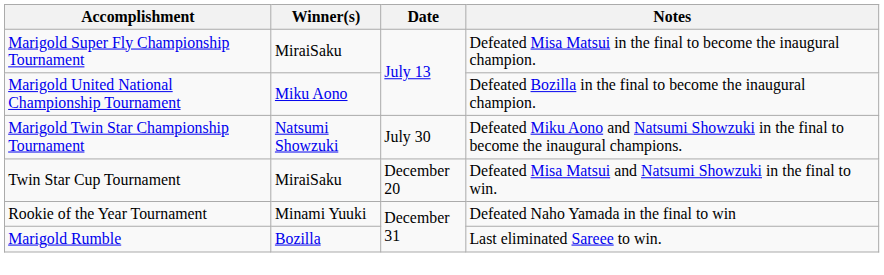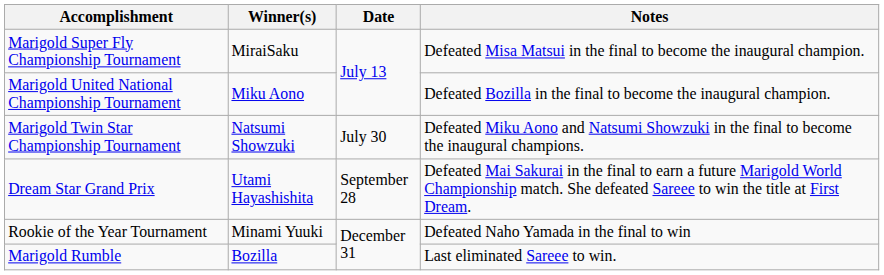+ row: Dream Star Grand Prix | Utami Hayashishita | September 28 | Defeated Mai Sakurai in the final to earn a future Marigold World Championship match. She defeated Sareee to win the title at First Dream.
- row: Twin Star Cup Tournament | MiraiSaku | December 20 | Defeated Misa Matsui and Natsumi Showzuki in the final to win.
